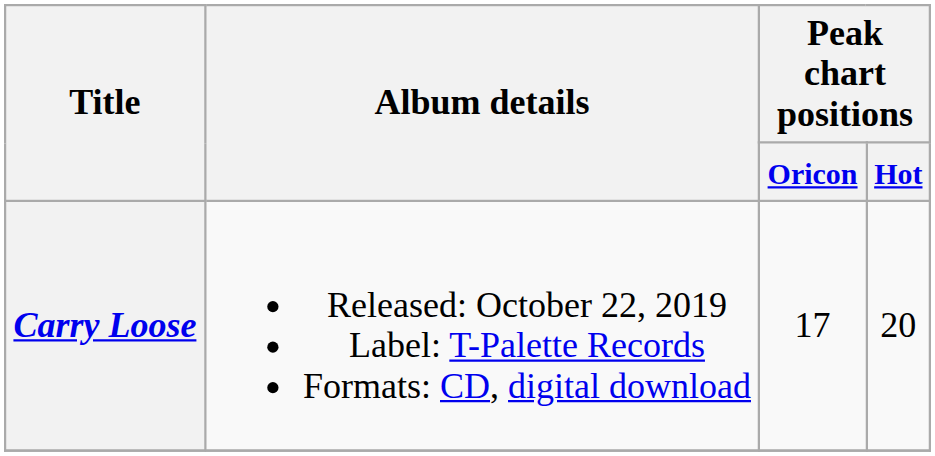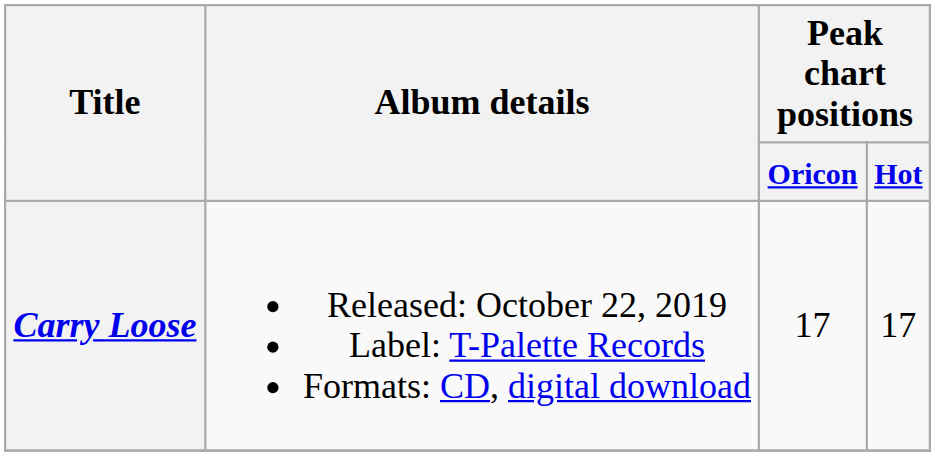Carry Loose | Peak chart positions / Hot: 20 -> 17
